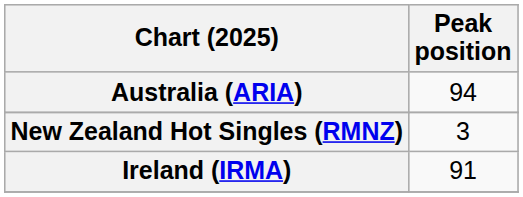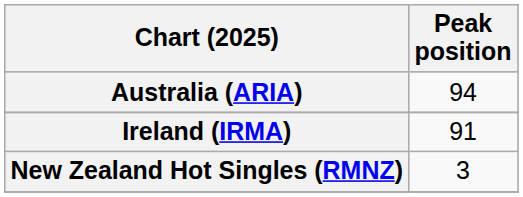rows swapped: Ireland (IRMA) <-> New Zealand Hot Singles (RMNZ)
